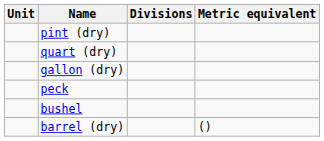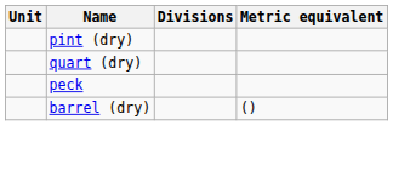- row: gallon (dry)
- row: bushel
